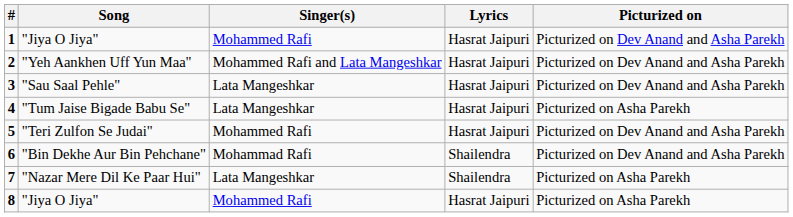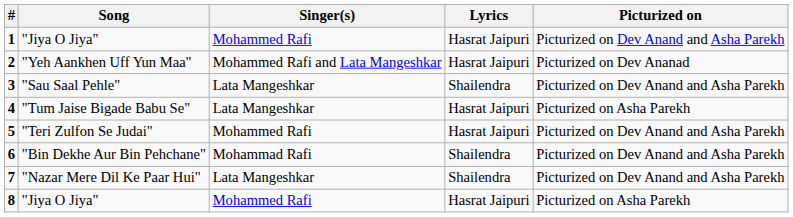2 | Picturized on: Picturized on Dev Anand and Asha Parekh -> Picturized on Dev Ananad
3 | Lyrics: Hasrat Jaipuri -> Shailendra
7 | Picturized on: Picturized on Asha Parekh -> Picturized on Dev Anand and Asha Parekh
